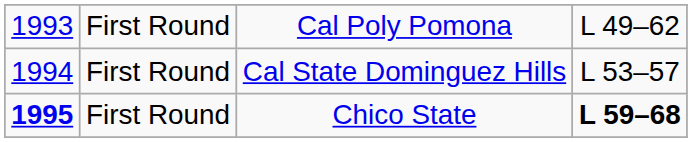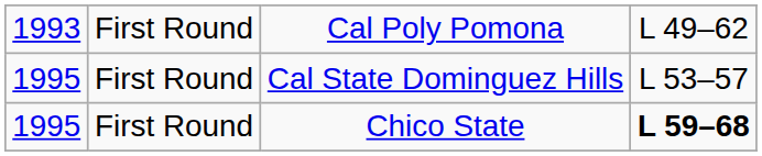Cal State Dominguez Hills | column 1: 1994 -> 1995
Chico State | column 1: bold -> normal
